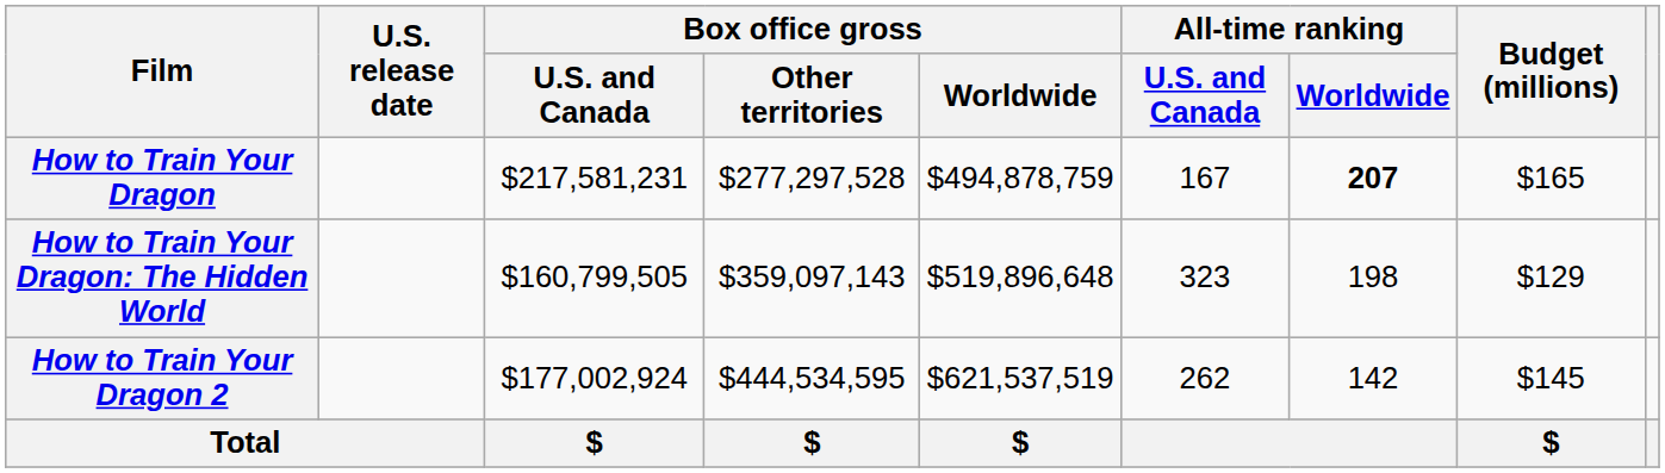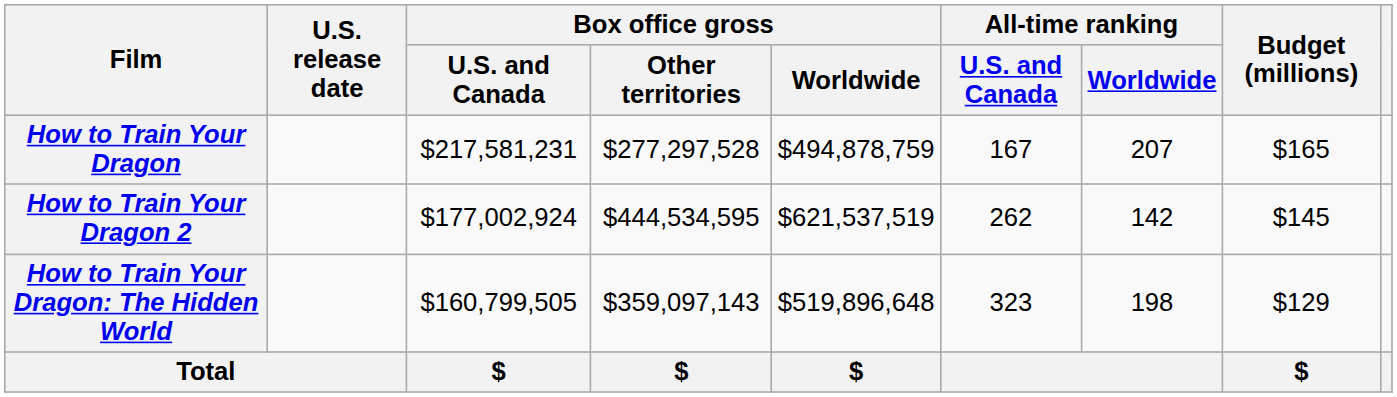How to Train Your Dragon | All-time ranking / Worldwide: bold -> normal
rows swapped: How to Train Your Dragon 2 <-> How to Train Your Dragon: The Hidden World
